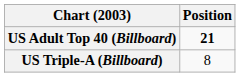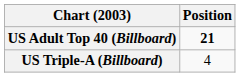US Triple-A (Billboard) | Position: 8 -> 4
